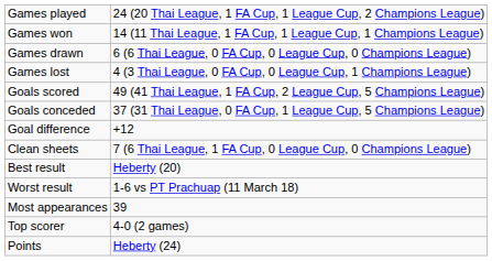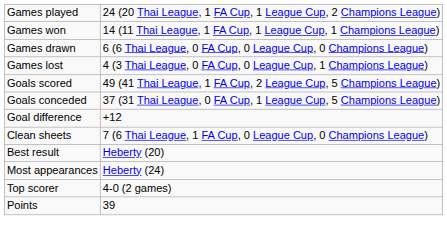- row: Worst result | 1-6 vs PT Prachuap (11 March 18)
Most appearances | column 2: 39 -> Heberty (24)
Points | column 2: Heberty (24) -> 39
